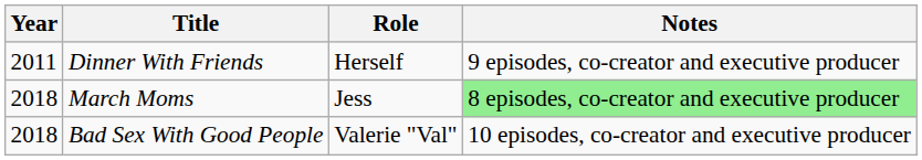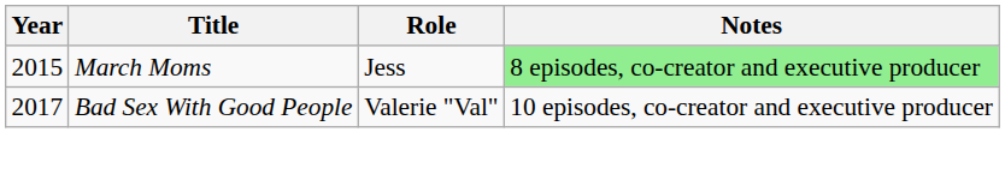- row: 2011 | Dinner With Friends | Herself | 9 episodes, co-creator and executive producer
March Moms | Year: 2018 -> 2015
Bad Sex With Good People | Year: 2018 -> 2017
